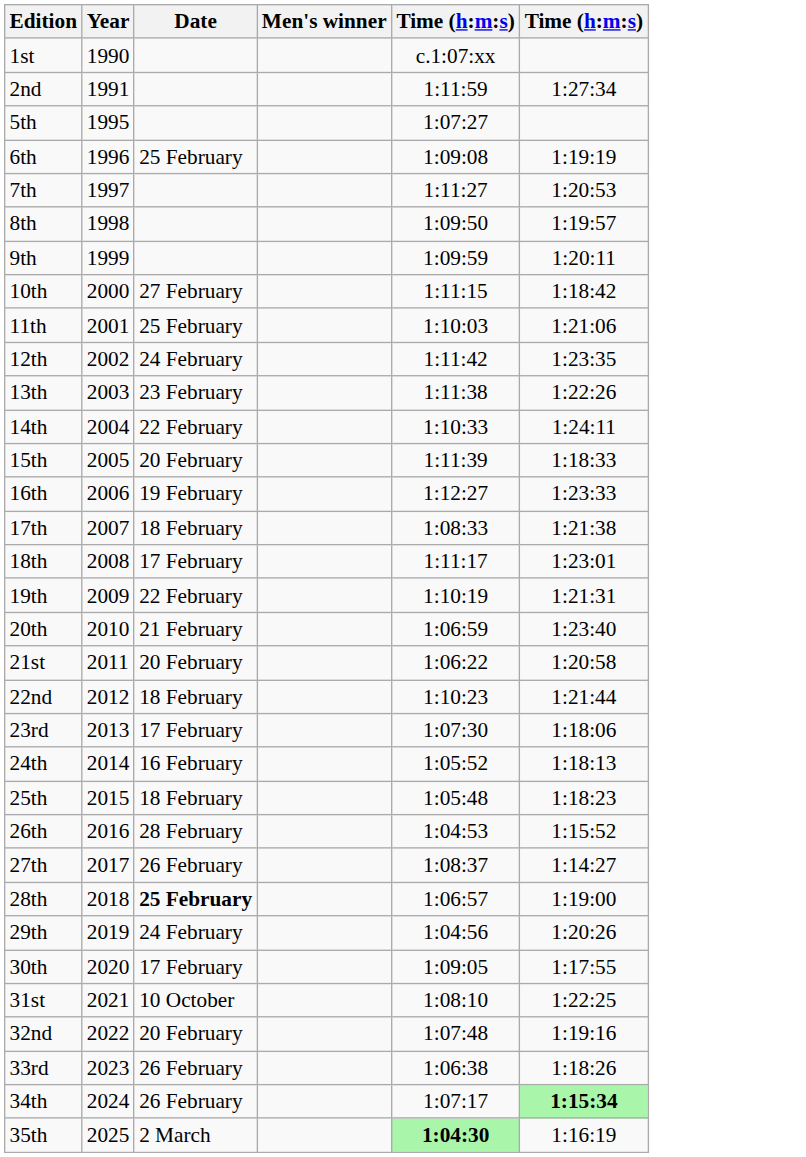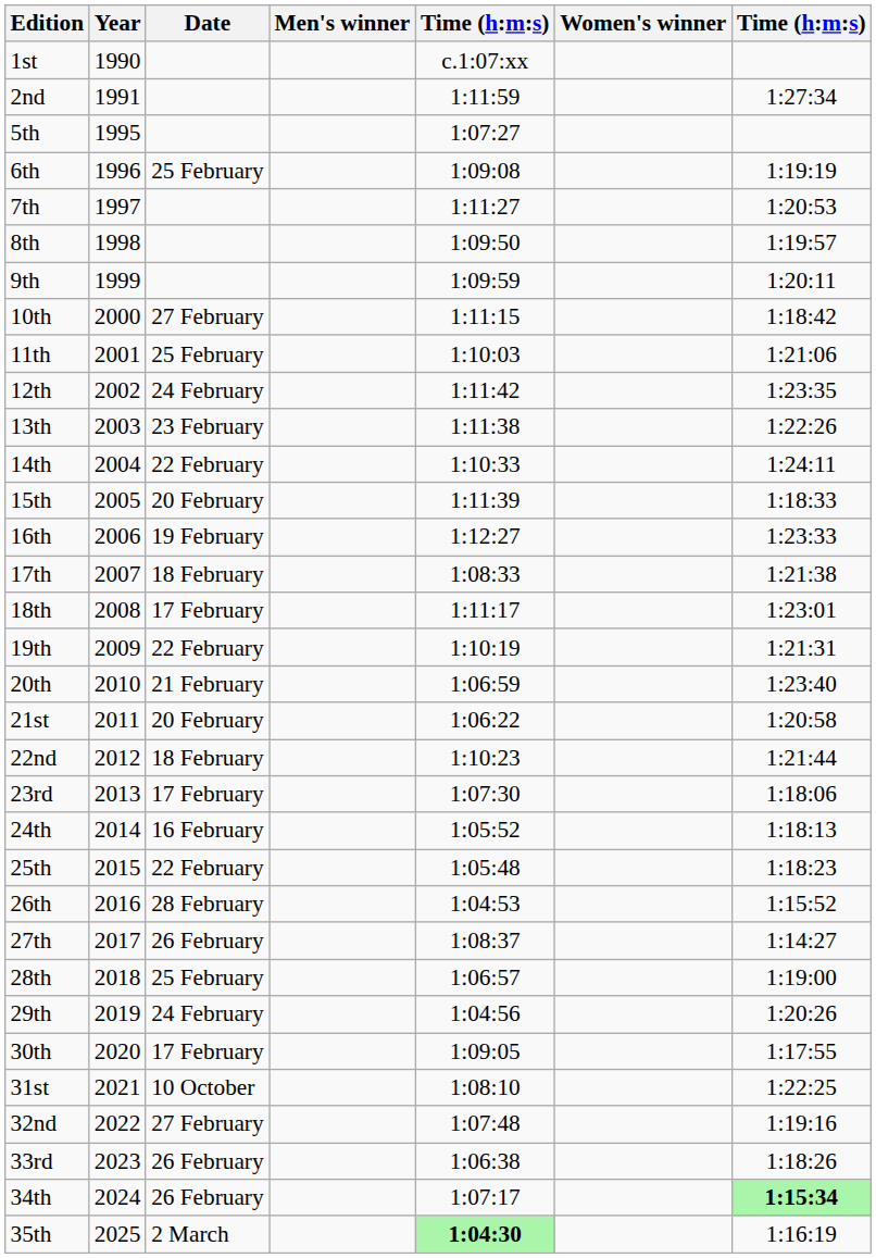+ column: Women's winner
25th | Date: 18 February -> 22 February
28th | Date: bold -> normal
32nd | Date: 20 February -> 27 February
